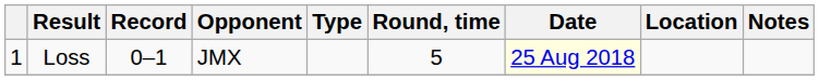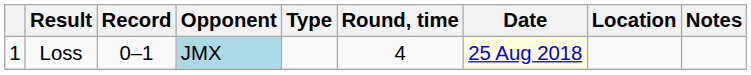Loss | Opponent: no background -> lightblue background
Loss | Round, time: 5 -> 4
